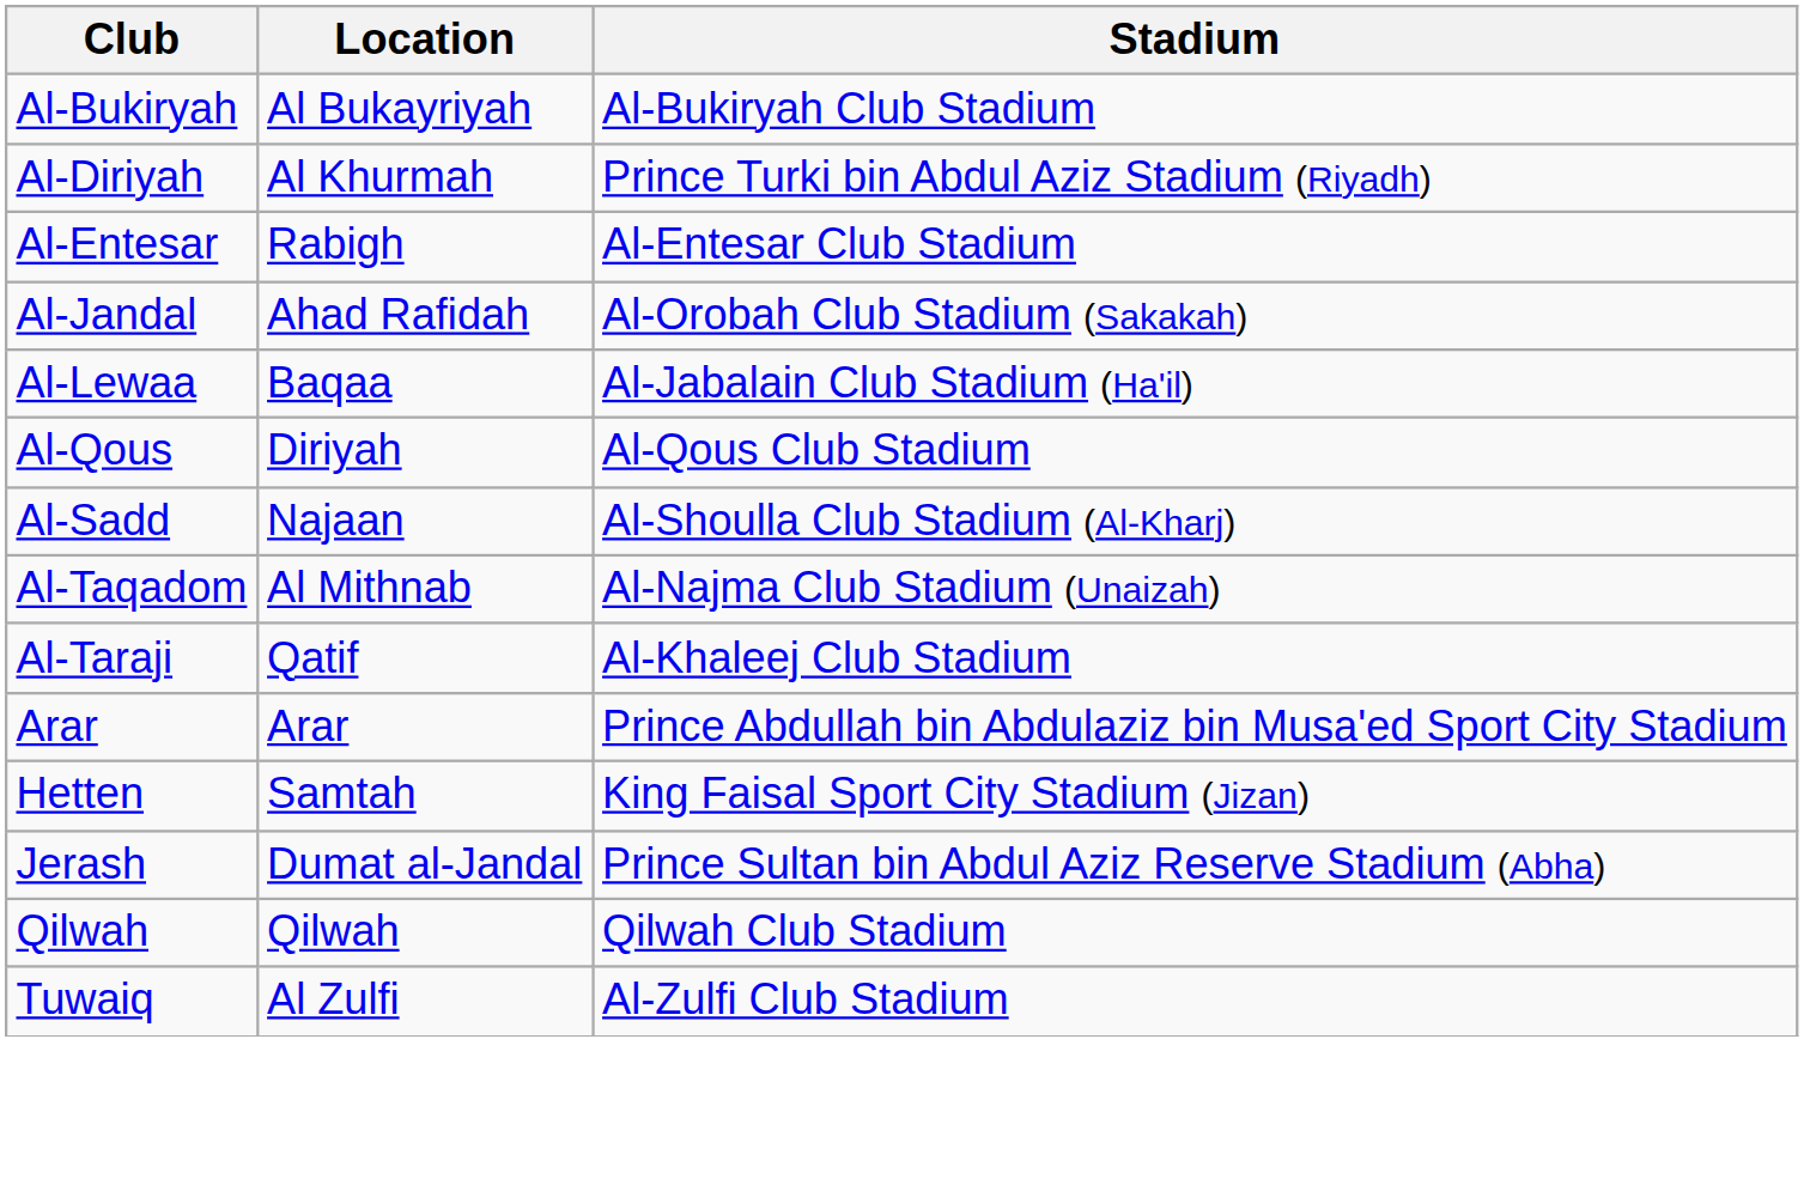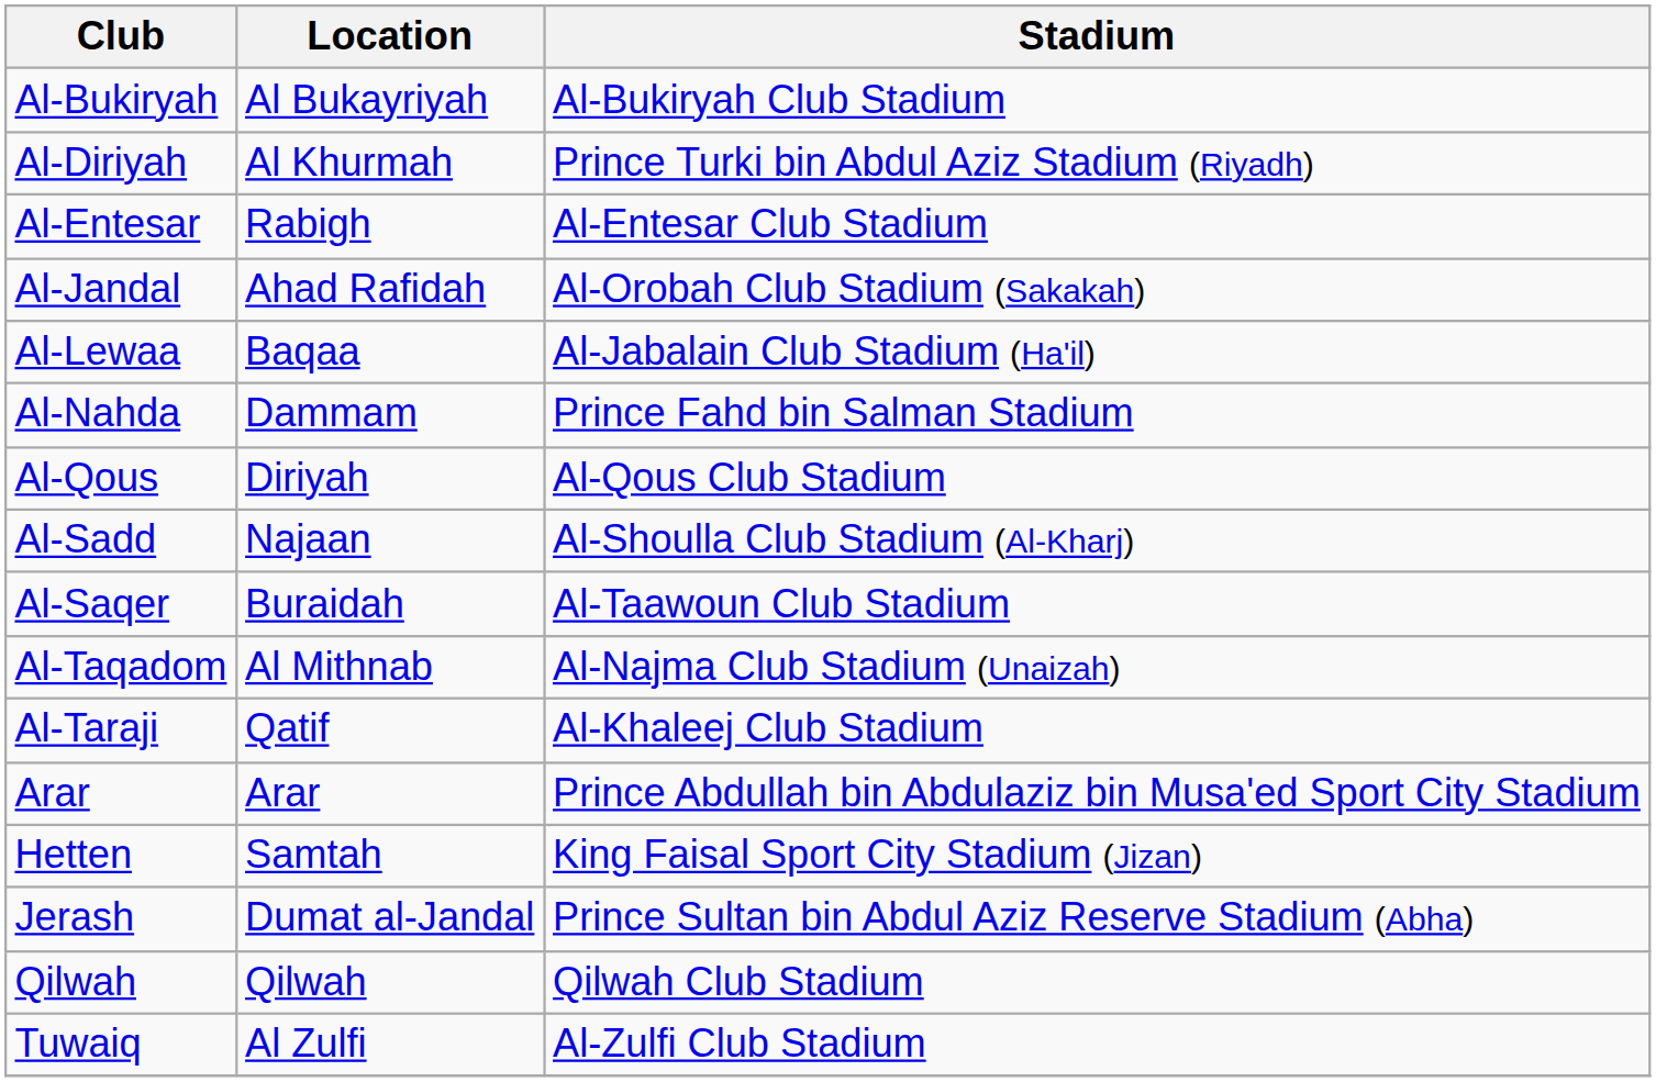+ row: Al-Nahda | Dammam | Prince Fahd bin Salman Stadium
+ row: Al-Saqer | Buraidah | Al-Taawoun Club Stadium
